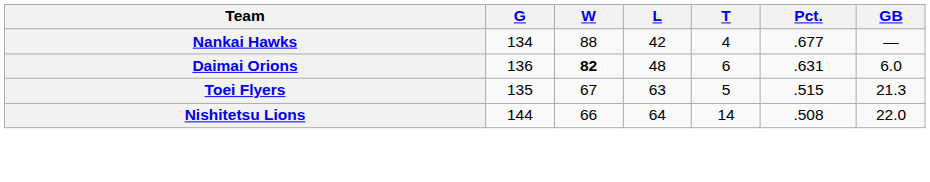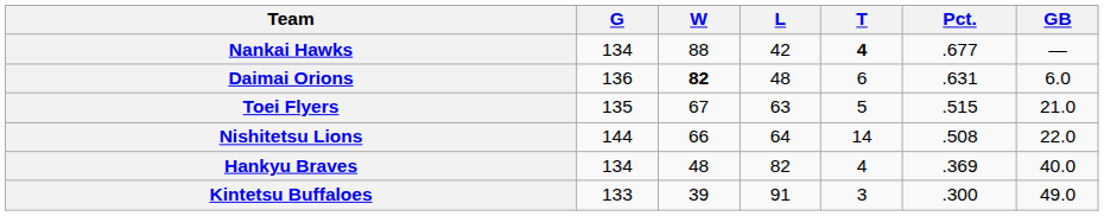Nankai Hawks | T: normal -> bold
Toei Flyers | GB: 21.3 -> 21.0
+ row: Hankyu Braves | 134 | 48 | 82 | 4 | .369 | 40.0
+ row: Kintetsu Buffaloes | 133 | 39 | 91 | 3 | .300 | 49.0
